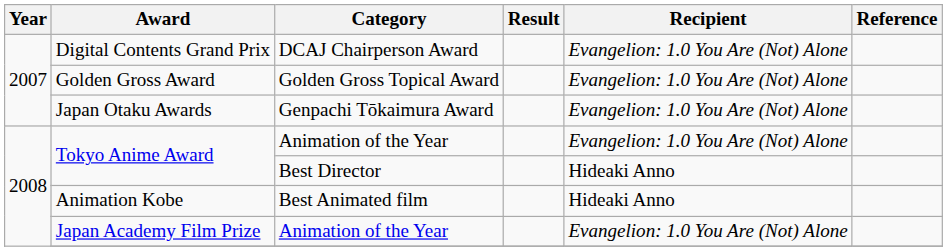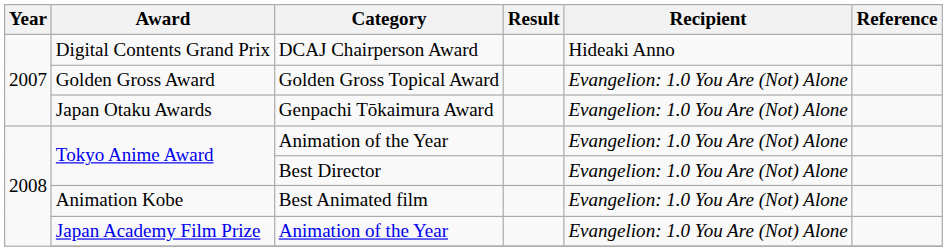Digital Contents Grand Prix | Recipient: Evangelion: 1.0 You Are (Not) Alone -> Hideaki Anno
Tokyo Anime Award / Best Director | Recipient: Hideaki Anno -> Evangelion: 1.0 You Are (Not) Alone
Animation Kobe | Recipient: Hideaki Anno -> Evangelion: 1.0 You Are (Not) Alone
